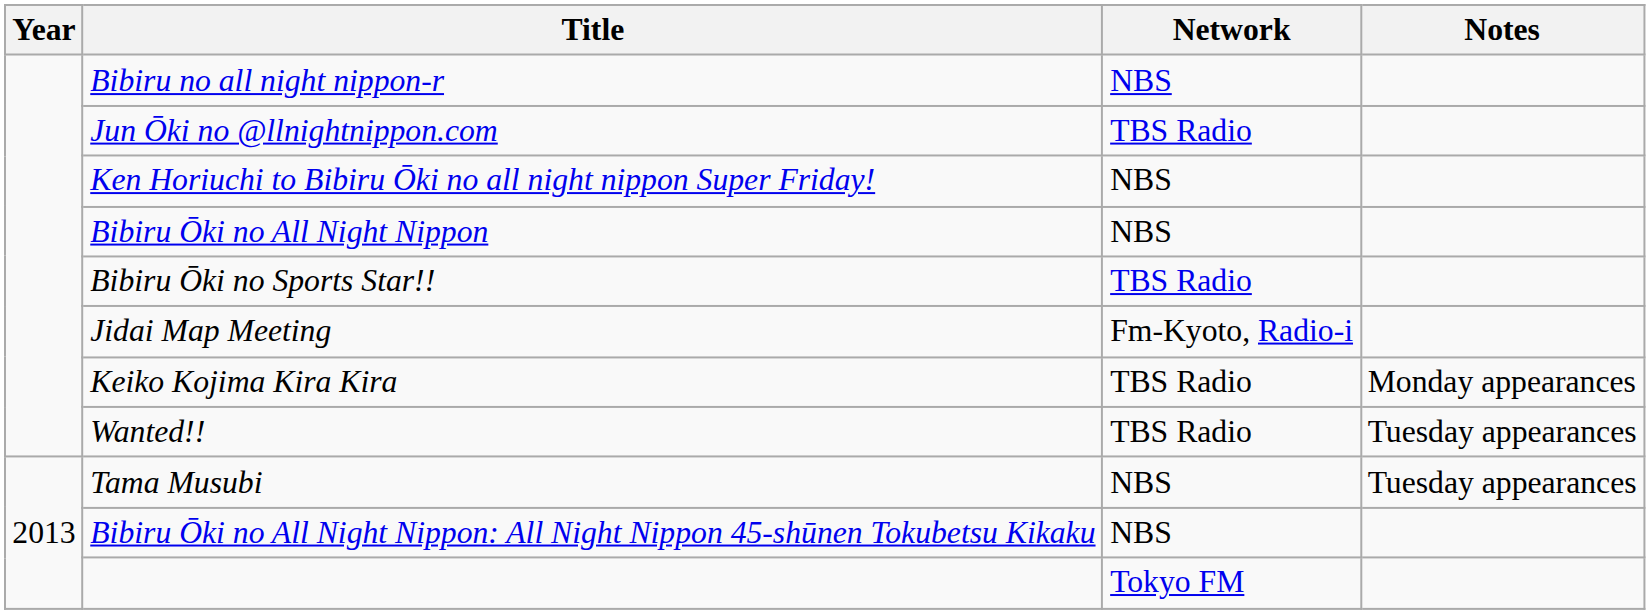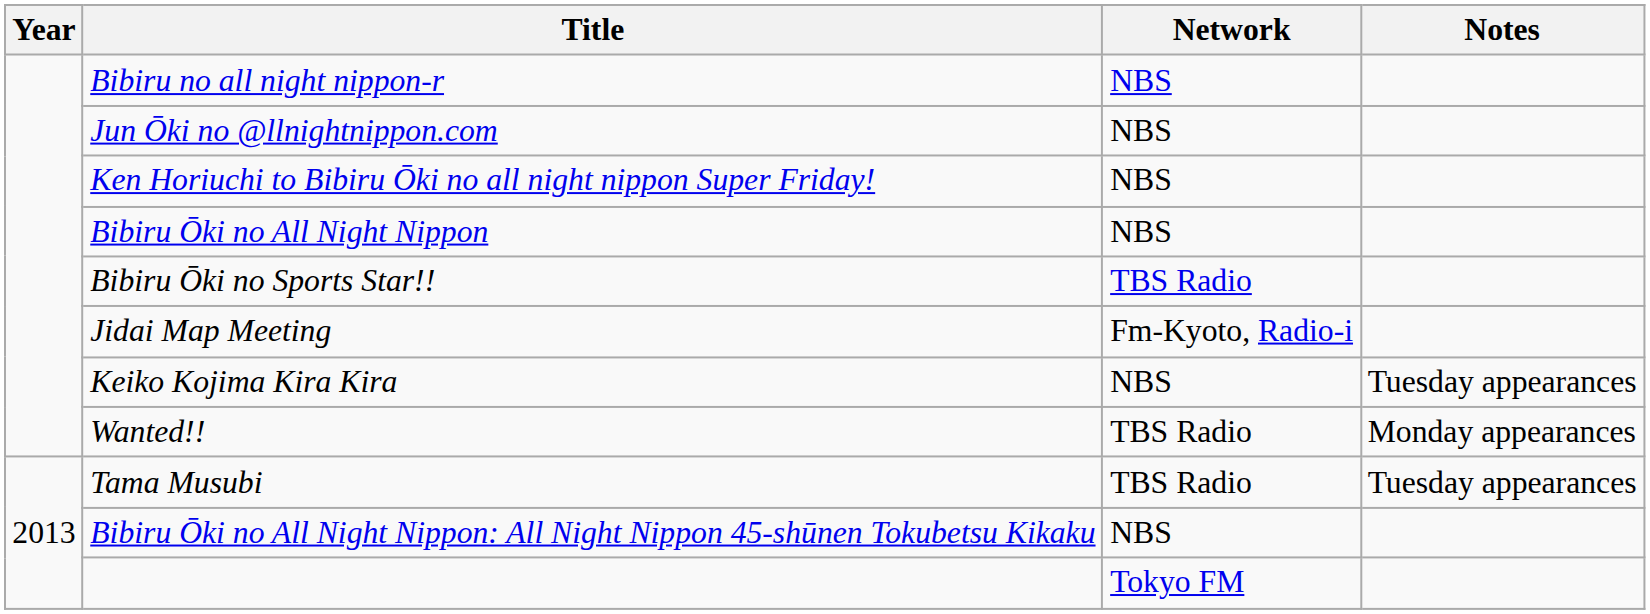Jun Ōki no @llnightnippon.com | Network: TBS Radio -> NBS
Keiko Kojima Kira Kira | Network: TBS Radio -> NBS
Keiko Kojima Kira Kira | Notes: Monday appearances -> Tuesday appearances
Wanted!! | Notes: Tuesday appearances -> Monday appearances
Tama Musubi | Network: NBS -> TBS Radio
